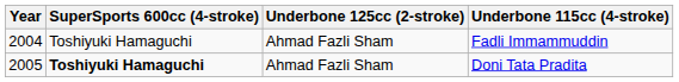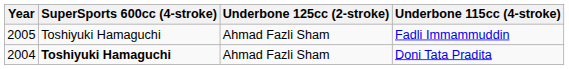Fadli Immammuddin | Year: 2004 -> 2005
Doni Tata Pradita | Year: 2005 -> 2004
